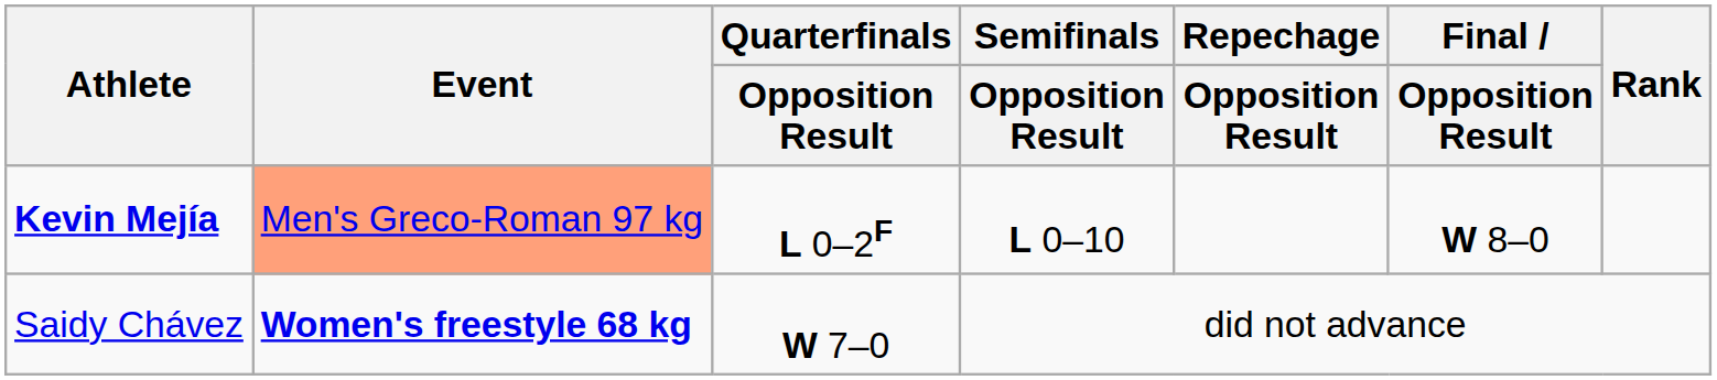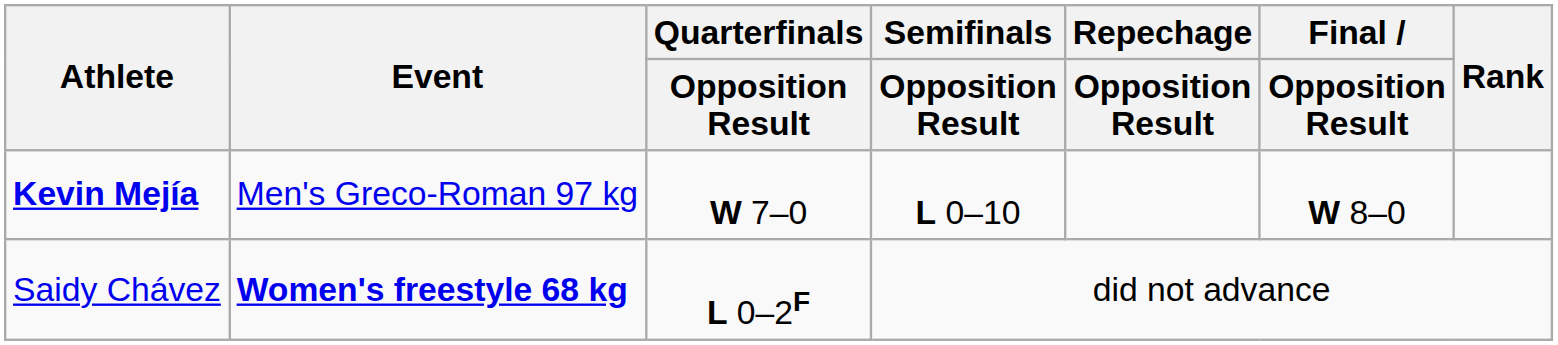Kevin Mejía | Event: lightsalmon background -> no background
Kevin Mejía | Quarterfinals / Opposition Result: L 0–2F -> W 7–0
Saidy Chávez | Quarterfinals / Opposition Result: W 7–0 -> L 0–2F
